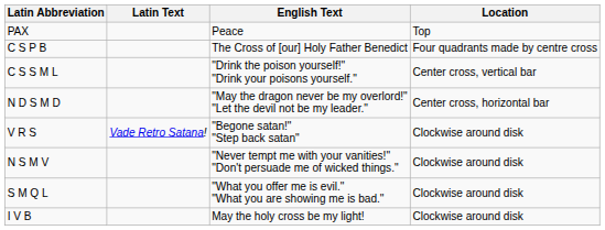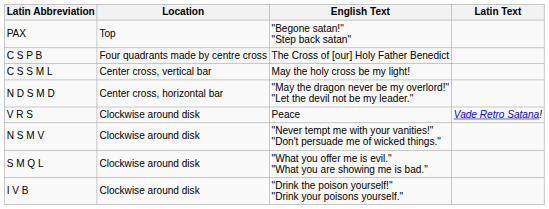columns swapped: Latin Text <-> Location
PAX | English Text: Peace -> "Begone satan!" "Step back satan"
C S S M L | English Text: "Drink the poison yourself!" "Drink your poisons yourself." -> May the holy cross be my light!
V R S | English Text: "Begone satan!" "Step back satan" -> Peace
I V B | English Text: May the holy cross be my light! -> "Drink the poison yourself!" "Drink your poisons yourself."
